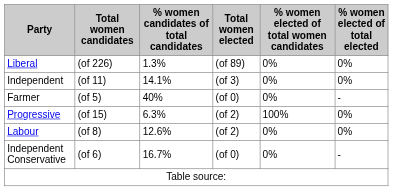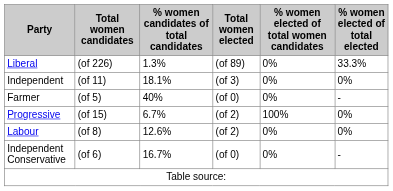Liberal | % women elected of total elected: 0% -> 33.3%
Independent | % women candidates of total candidates: 14.1% -> 18.1%
Progressive | % women candidates of total candidates: 6.3% -> 6.7%
